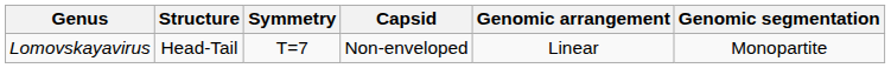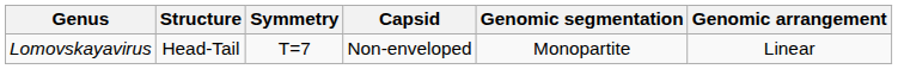columns swapped: Genomic arrangement <-> Genomic segmentation
